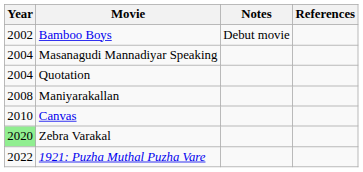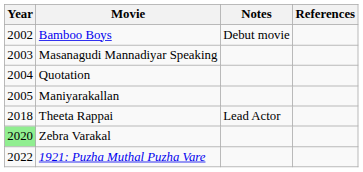Masanagudi Mannadiyar Speaking | Year: 2004 -> 2003
Maniyarakallan | Year: 2008 -> 2005
- row: 2010 | Canvas
+ row: 2018 | Theeta Rappai | Lead Actor
